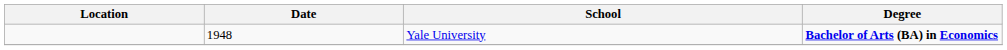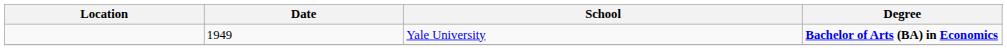Yale University | Date: 1948 -> 1949
